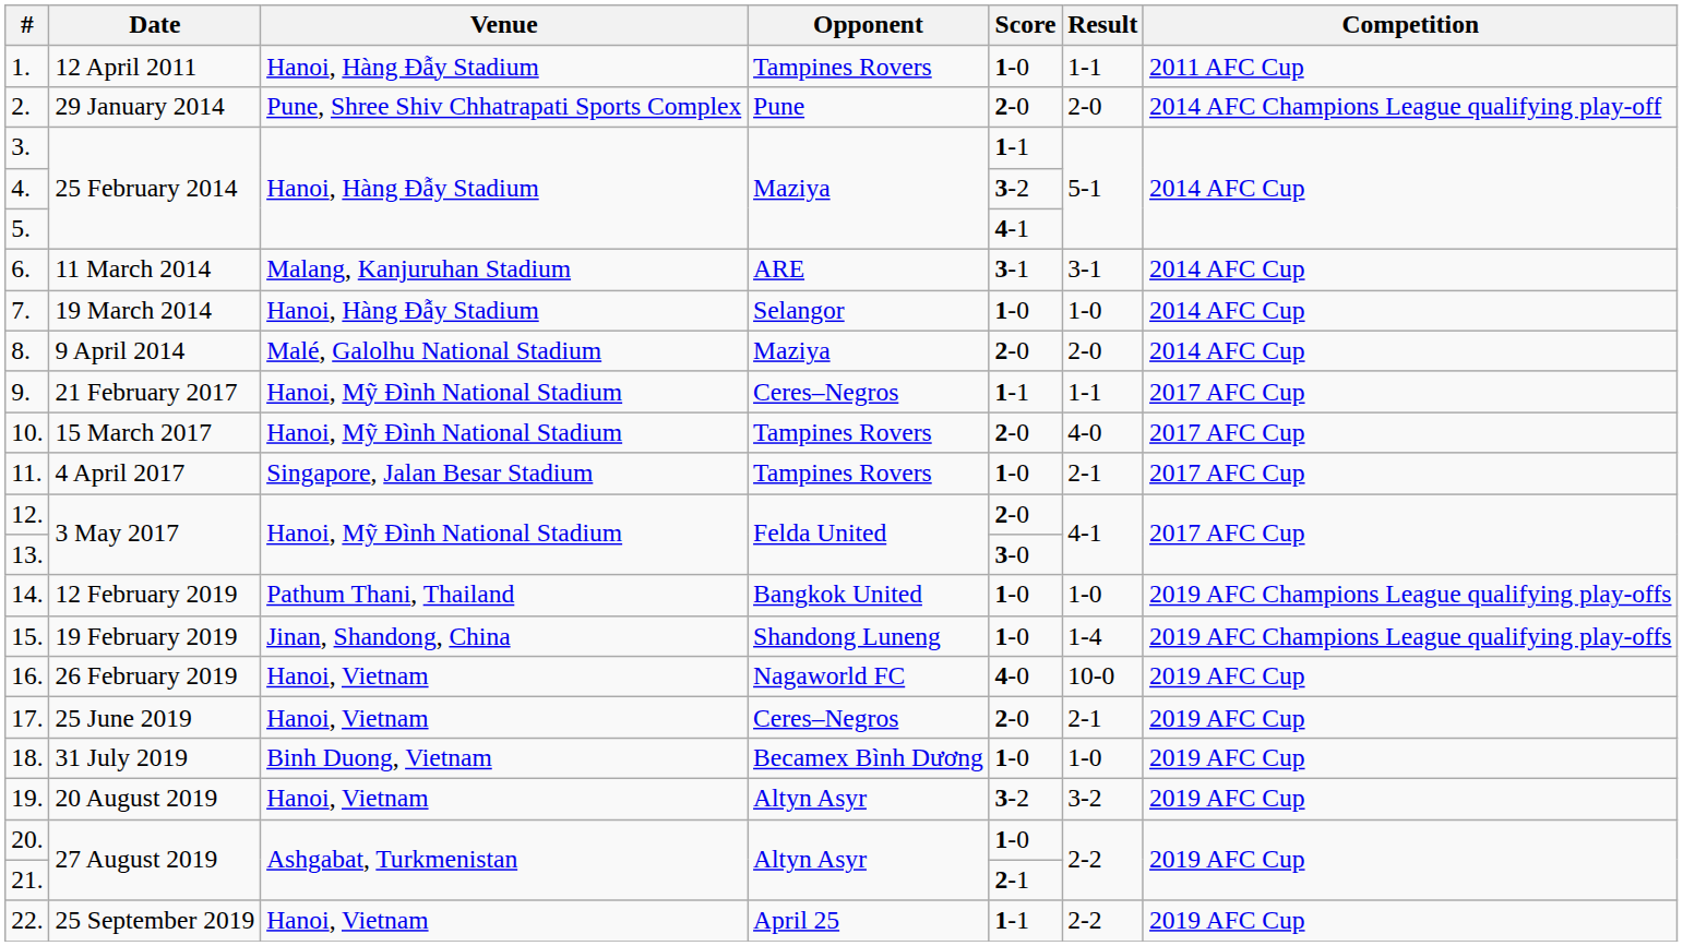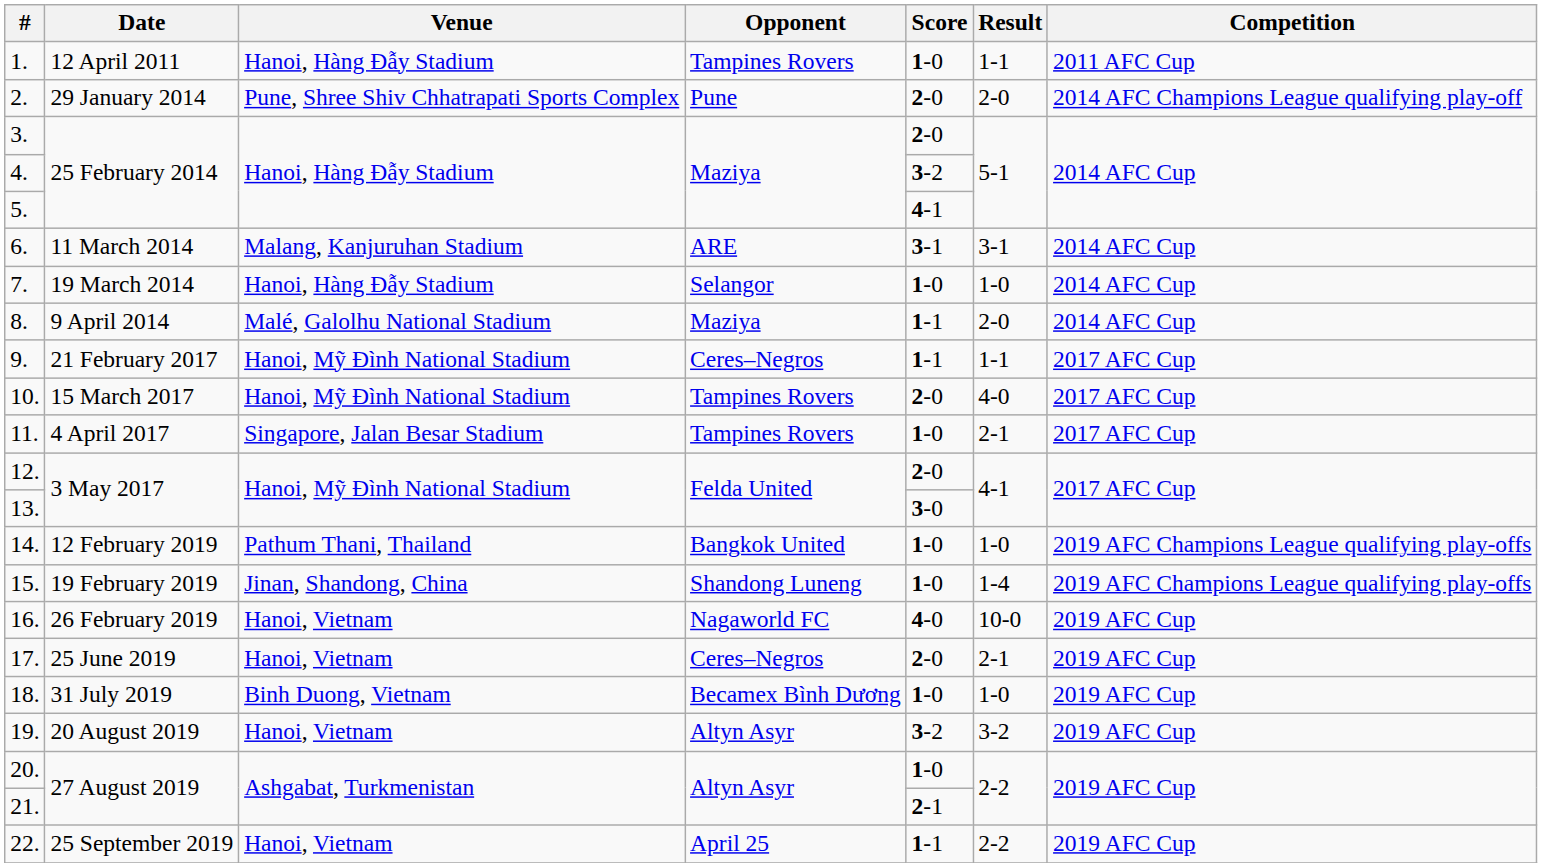3. | Score: 1-1 -> 2-0
8. | Score: 2-0 -> 1-1
